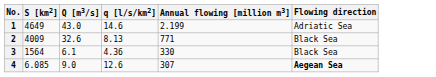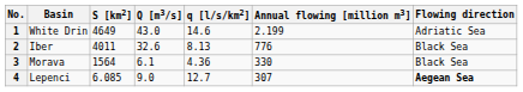+ column: Basin | White Drin | Iber | Morava | Lepenci
2 | S [km2]: 4009 -> 4011
2 | Annual flowing [million m3]: 771 -> 776
4 | q [l/s/km2]: 12.6 -> 12.7
